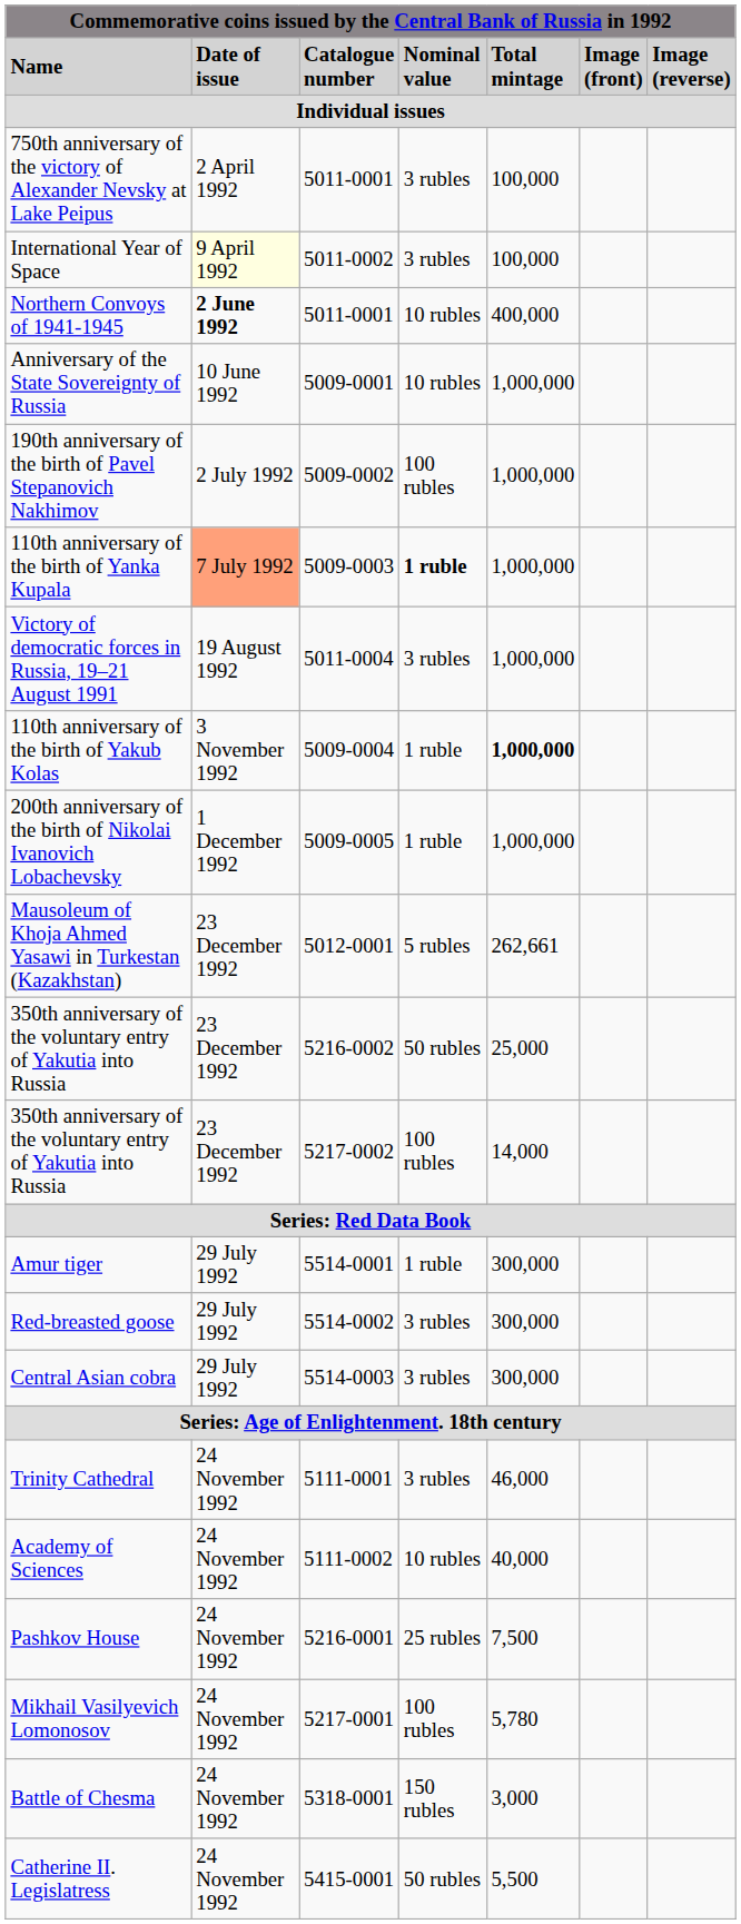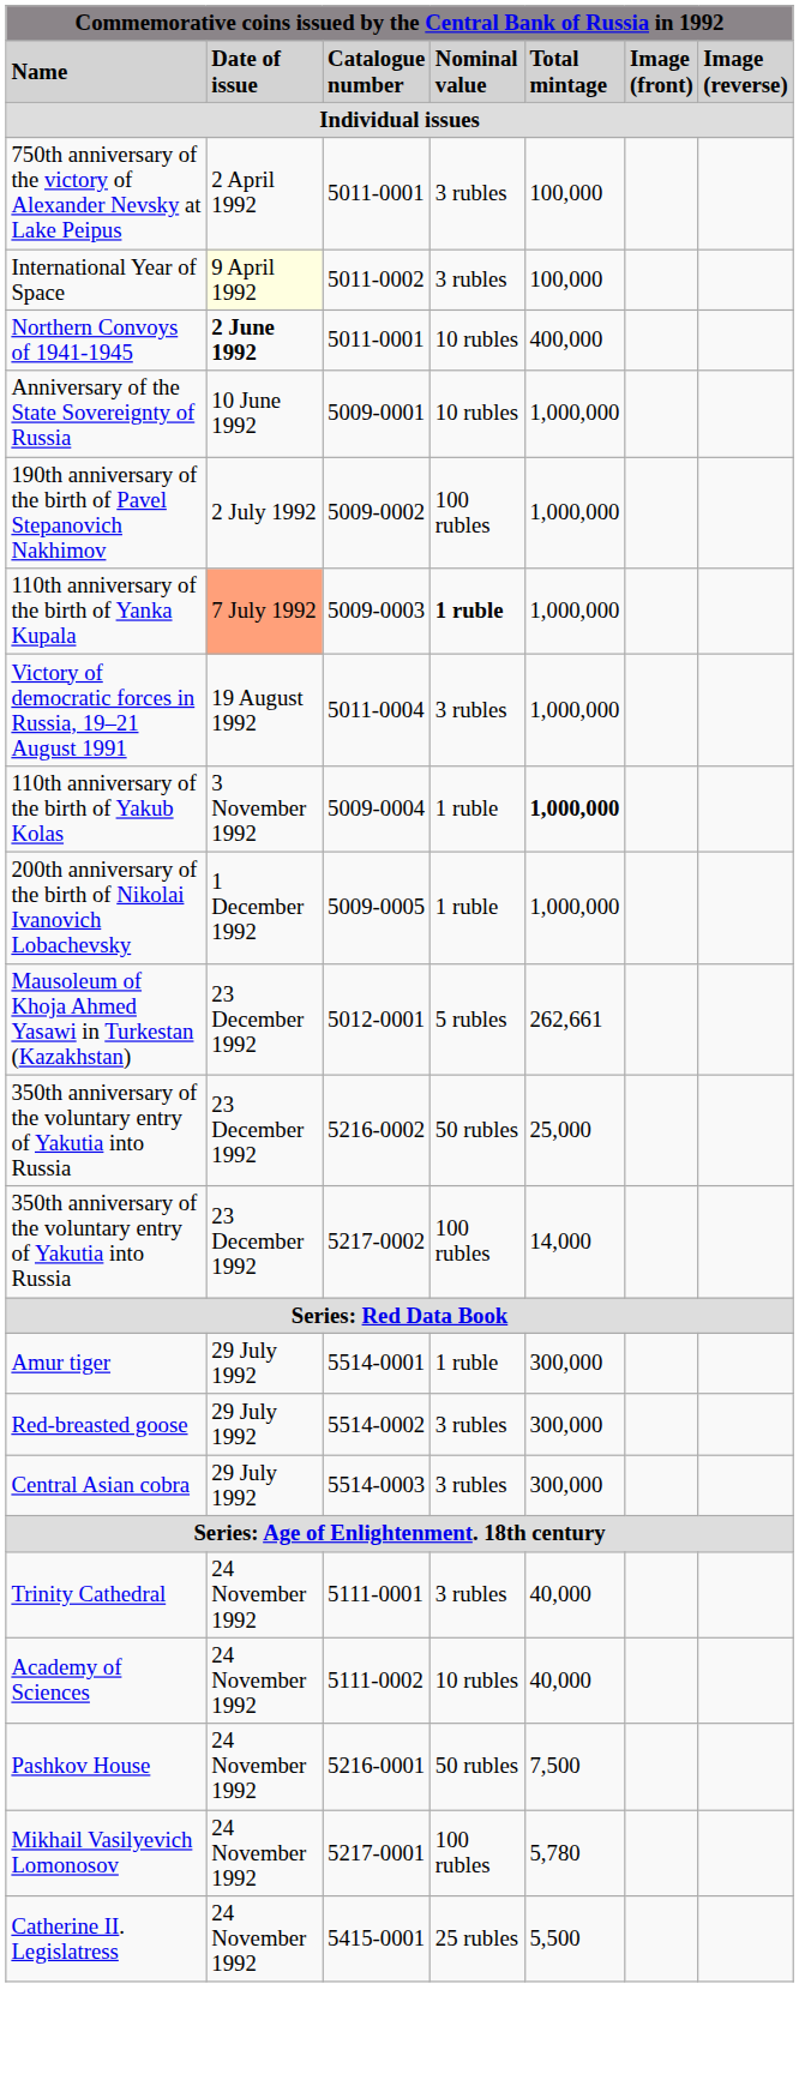Trinity Cathedral | Total mintage: 46,000 -> 40,000
Pashkov House | Nominal value: 25 rubles -> 50 rubles
- row: Battle of Chesma | 24 November 1992 | 5318-0001 | 150 rubles | 3,000
Catherine II. Legislatress | Nominal value: 50 rubles -> 25 rubles
